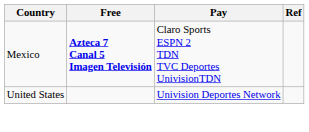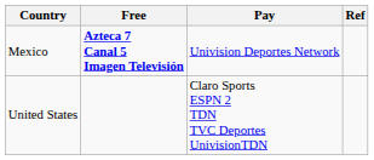Mexico | Pay: Claro Sports ESPN 2 TDN TVC Deportes UnivisionTDN -> Univision Deportes Network
United States | Pay: Univision Deportes Network -> Claro Sports ESPN 2 TDN TVC Deportes UnivisionTDN
